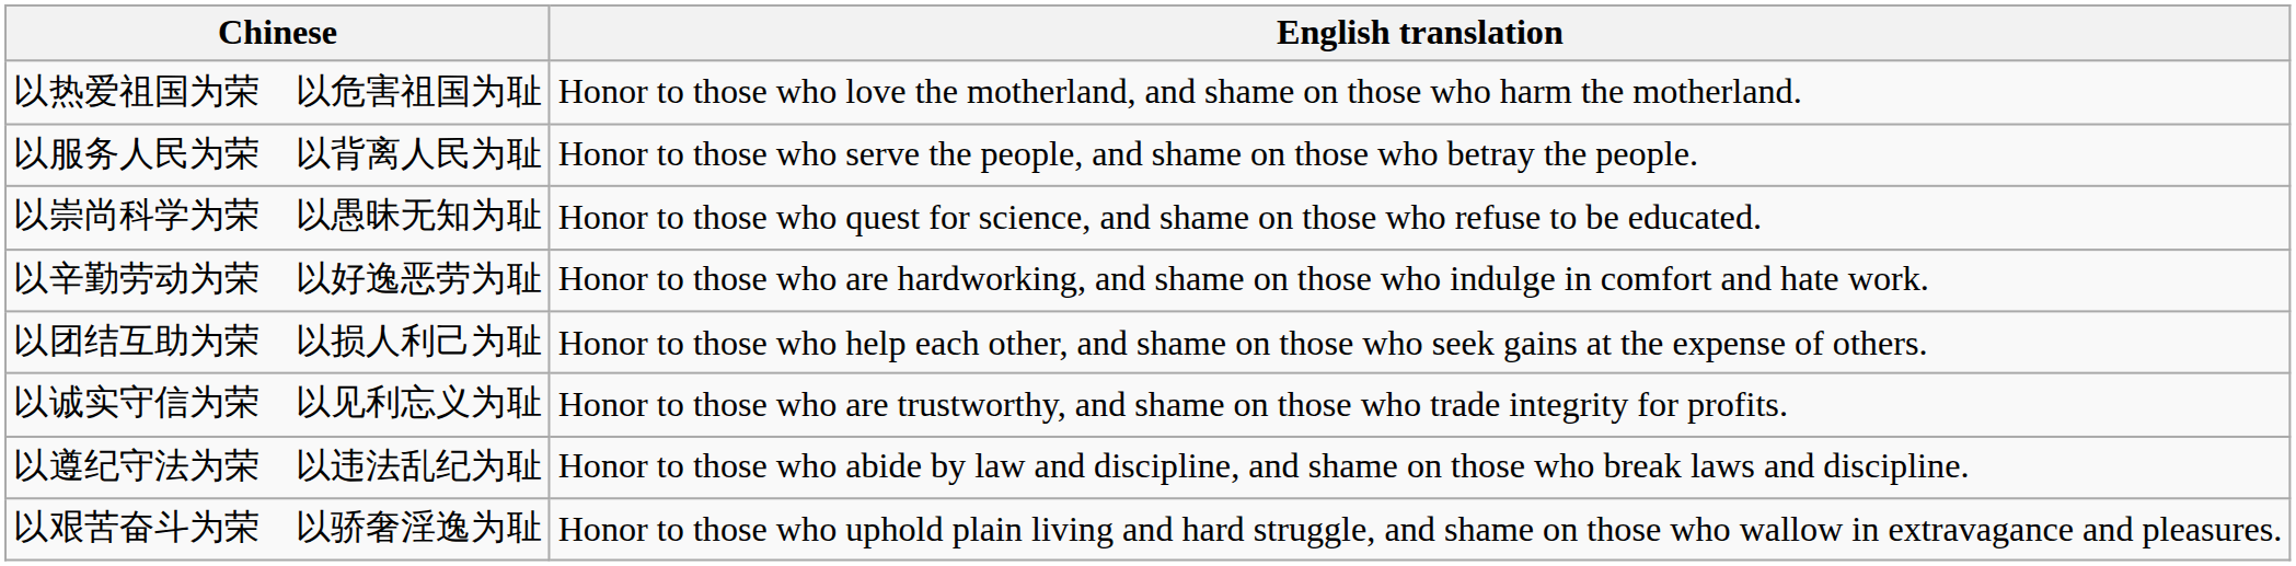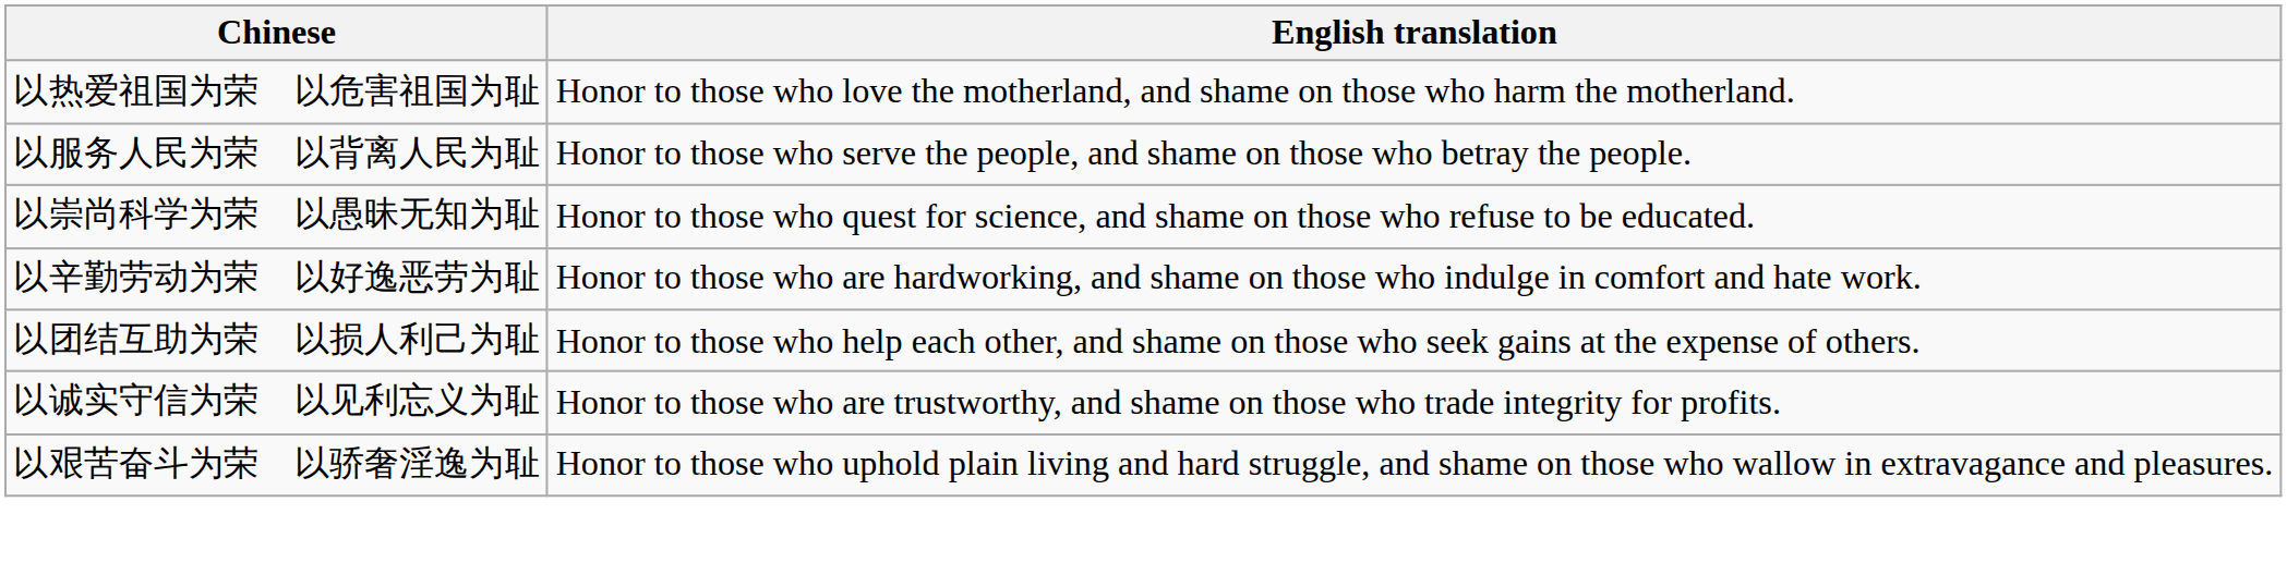- row: 以遵纪守法为荣 以违法乱纪为耻 | Honor to those who abide by law and discipline, and shame on those who break laws and discipline.
